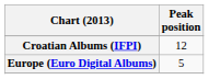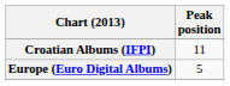Croatian Albums (IFPI) | Peak position: 12 -> 11
